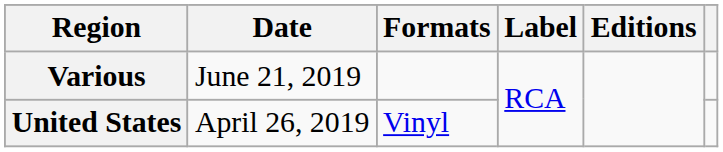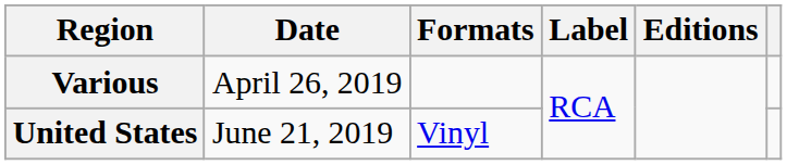Various | Date: June 21, 2019 -> April 26, 2019
United States | Date: April 26, 2019 -> June 21, 2019
